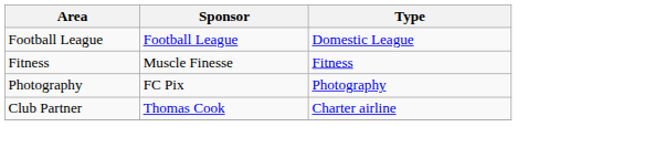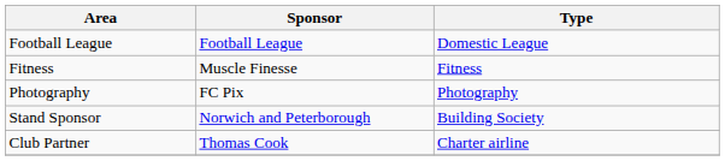+ row: Stand Sponsor | Norwich and Peterborough | Building Society
